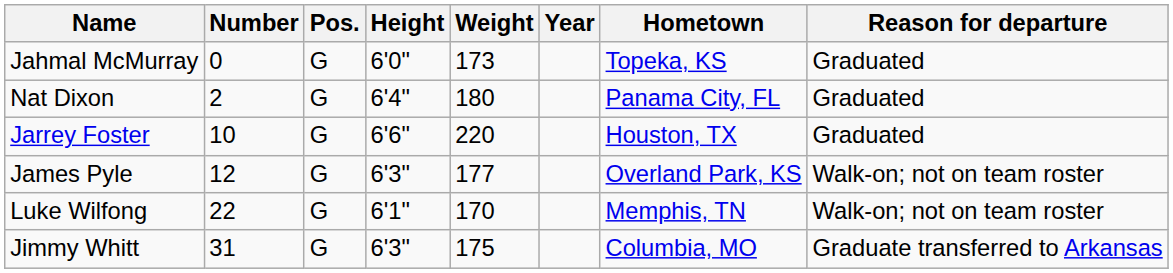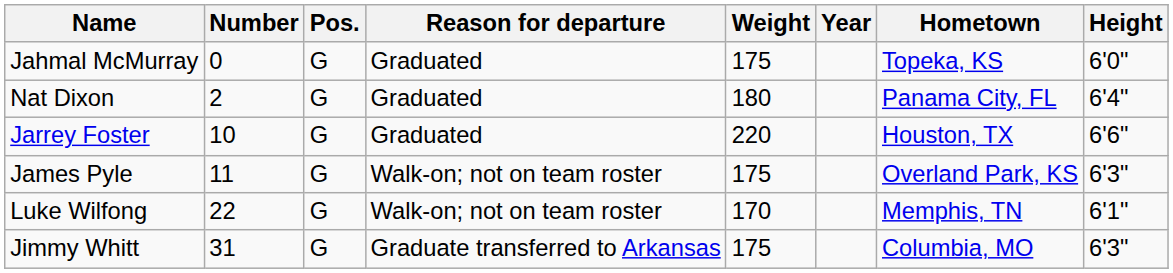columns swapped: Height <-> Reason for departure
Jahmal McMurray | Weight: 173 -> 175
James Pyle | Number: 12 -> 11
James Pyle | Weight: 177 -> 175
